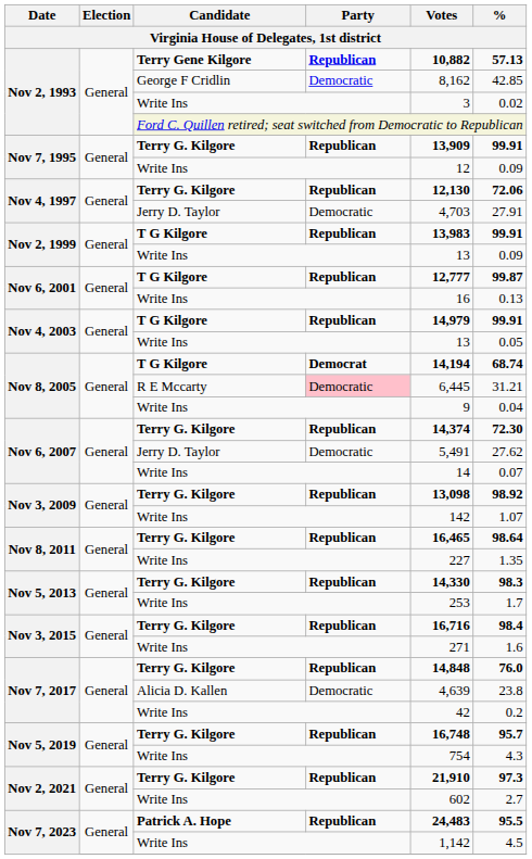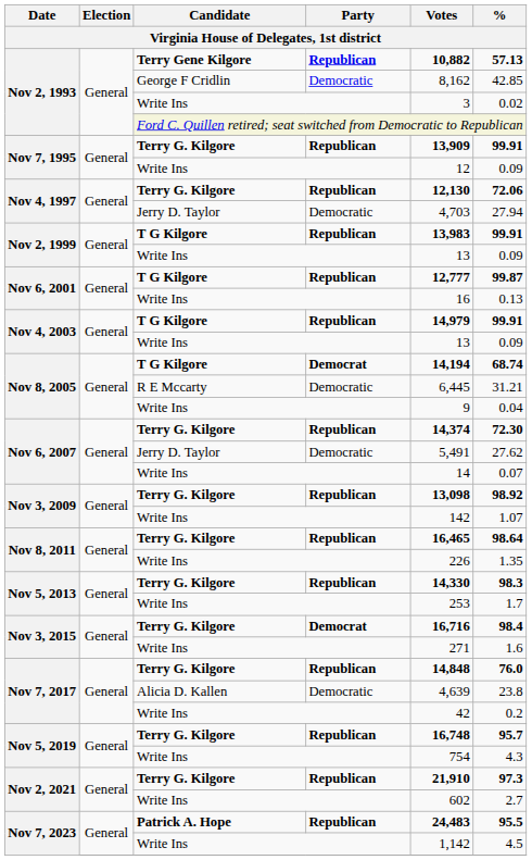Nov 4, 1997 / Jerry D. Taylor | %: 27.91 -> 27.94
Nov 4, 2003 / Write Ins | %: 0.05 -> 0.09
Nov 8, 2005 / R E Mccarty | Party: pink background -> no background
Nov 8, 2011 / Write Ins | Votes: 227 -> 226
Nov 3, 2015 / Terry G. Kilgore | Party: Republican -> Democrat
